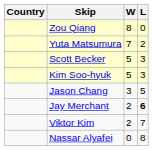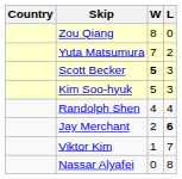Scott Becker | W: normal -> bold
+ row: Randolph Shen | 4 | 4
- row: Jason Chang | 3 | 5
Viktor Kim | W: 2 -> 1
